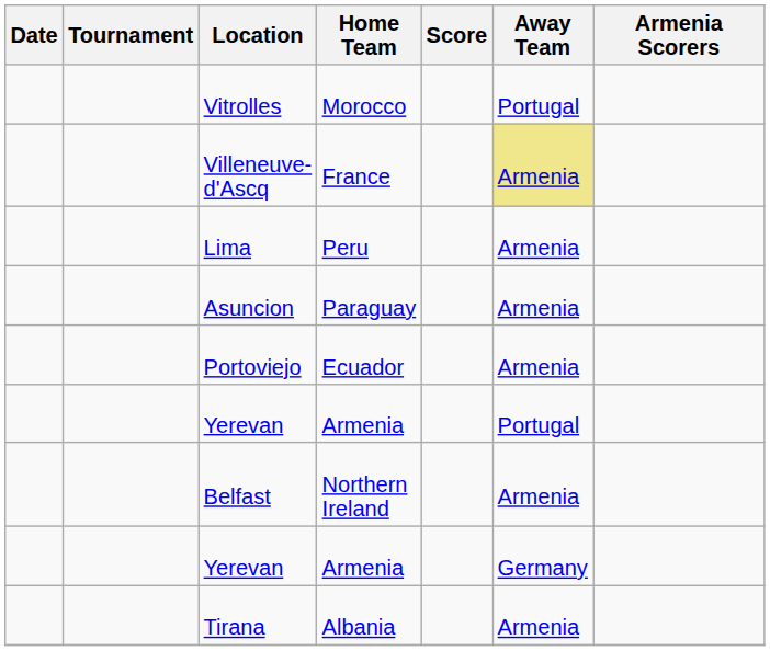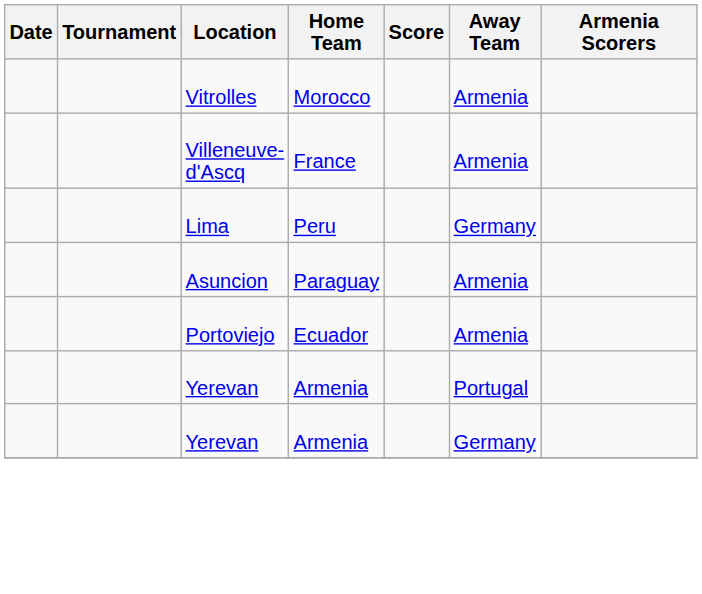Vitrolles | Away Team: Portugal -> Armenia
Villeneuve-d'Ascq | Away Team: khaki background -> no background
Lima | Away Team: Armenia -> Germany
- row: Belfast | Northern Ireland | Armenia
- row: Tirana | Albania | Armenia
